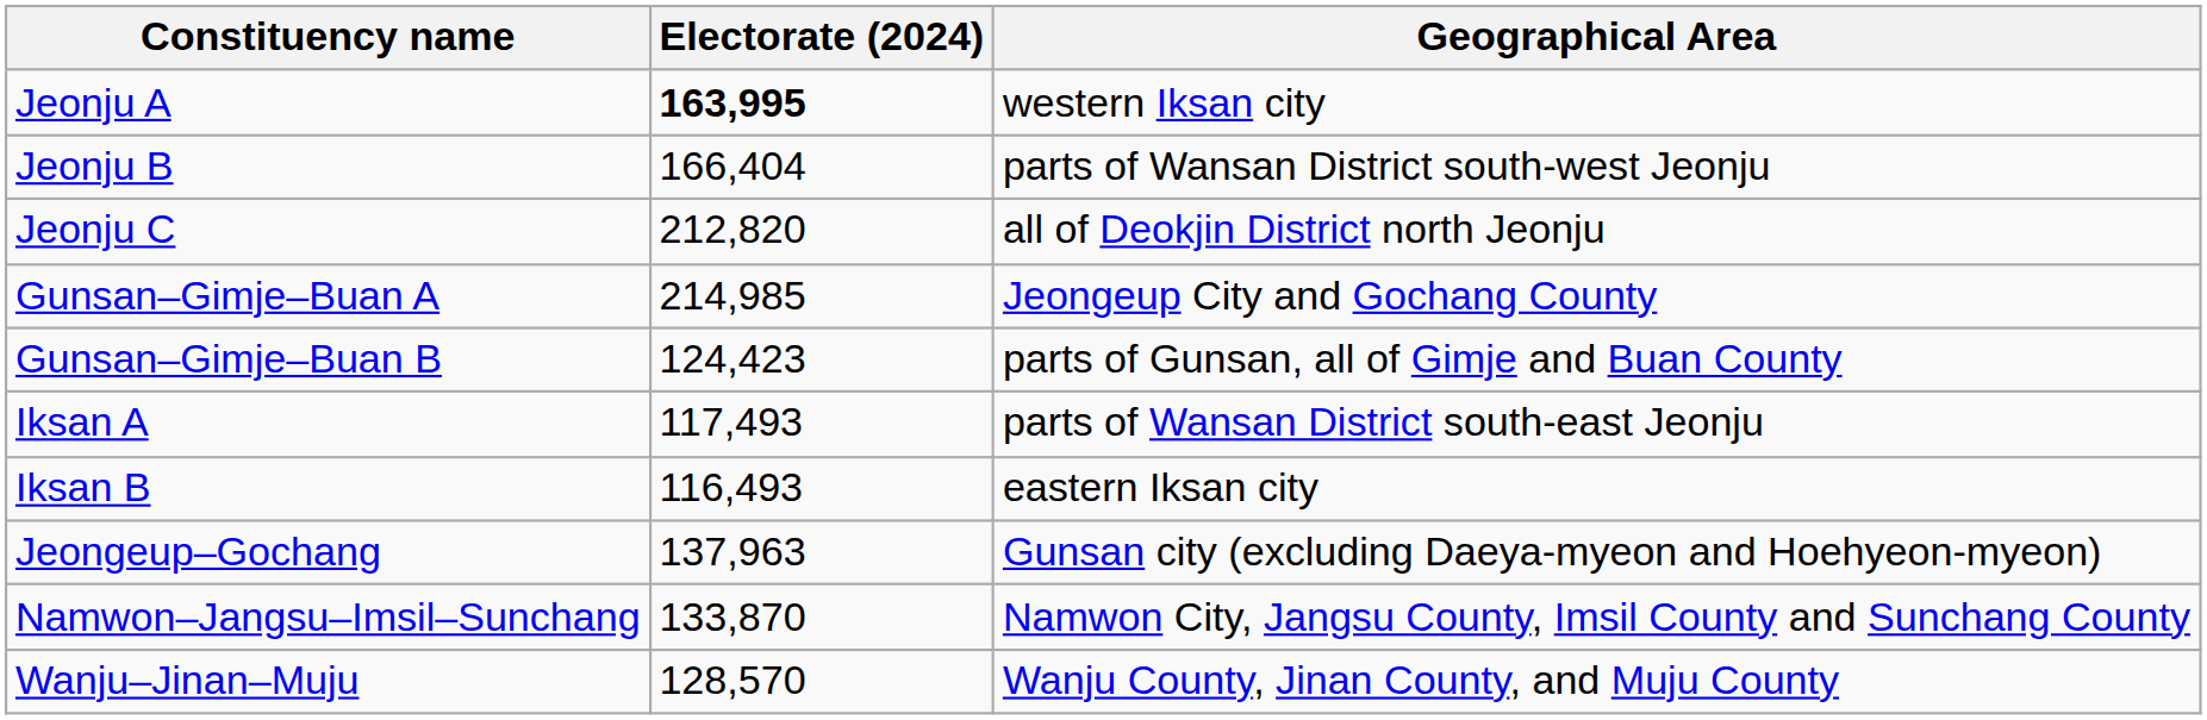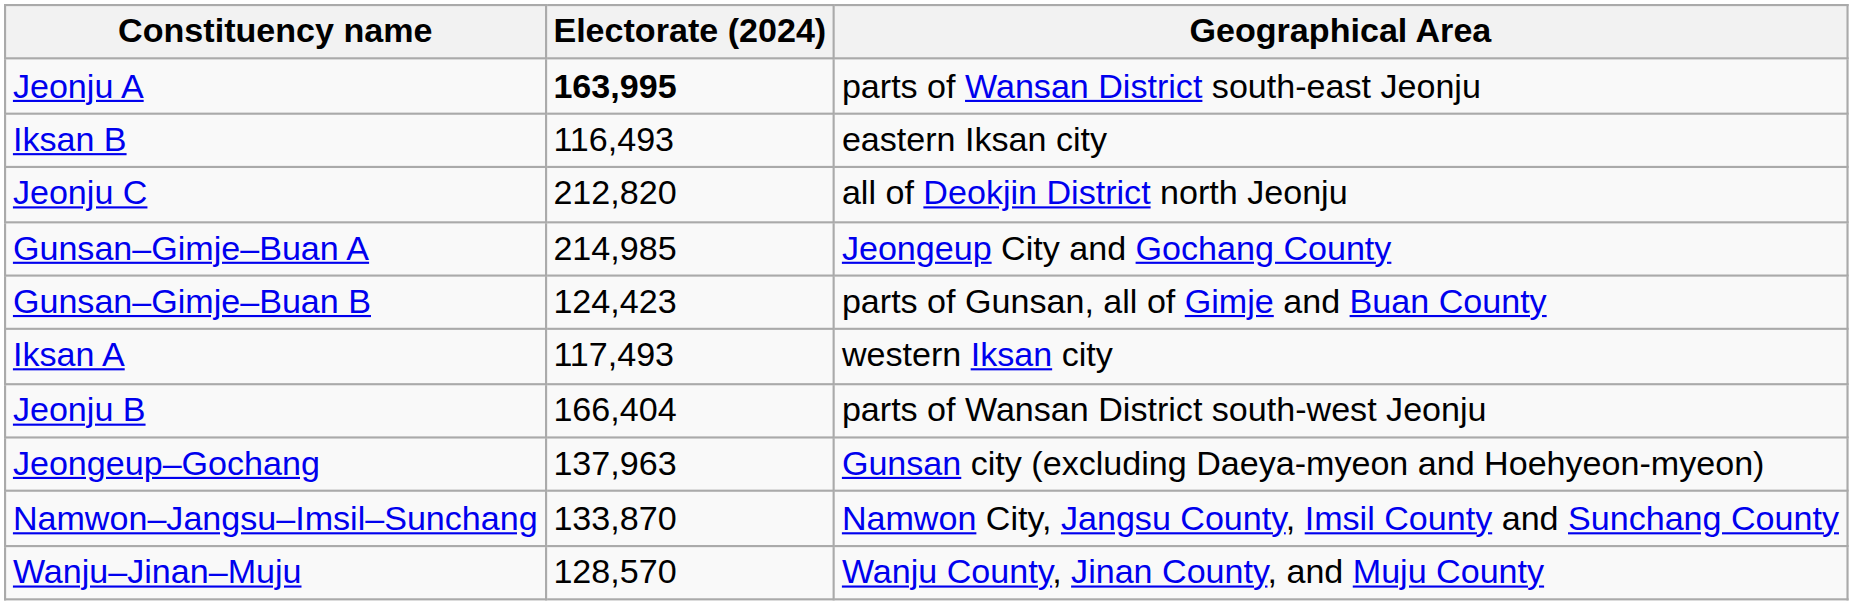Jeonju A | Geographical Area: western Iksan city -> parts of Wansan District south-east Jeonju
rows swapped: Jeonju B <-> Iksan B
Iksan A | Geographical Area: parts of Wansan District south-east Jeonju -> western Iksan city
